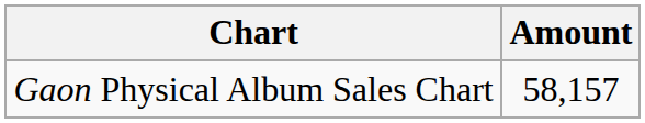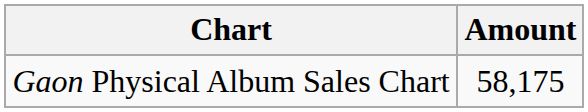Gaon Physical Album Sales Chart | Amount: 58,157 -> 58,175
